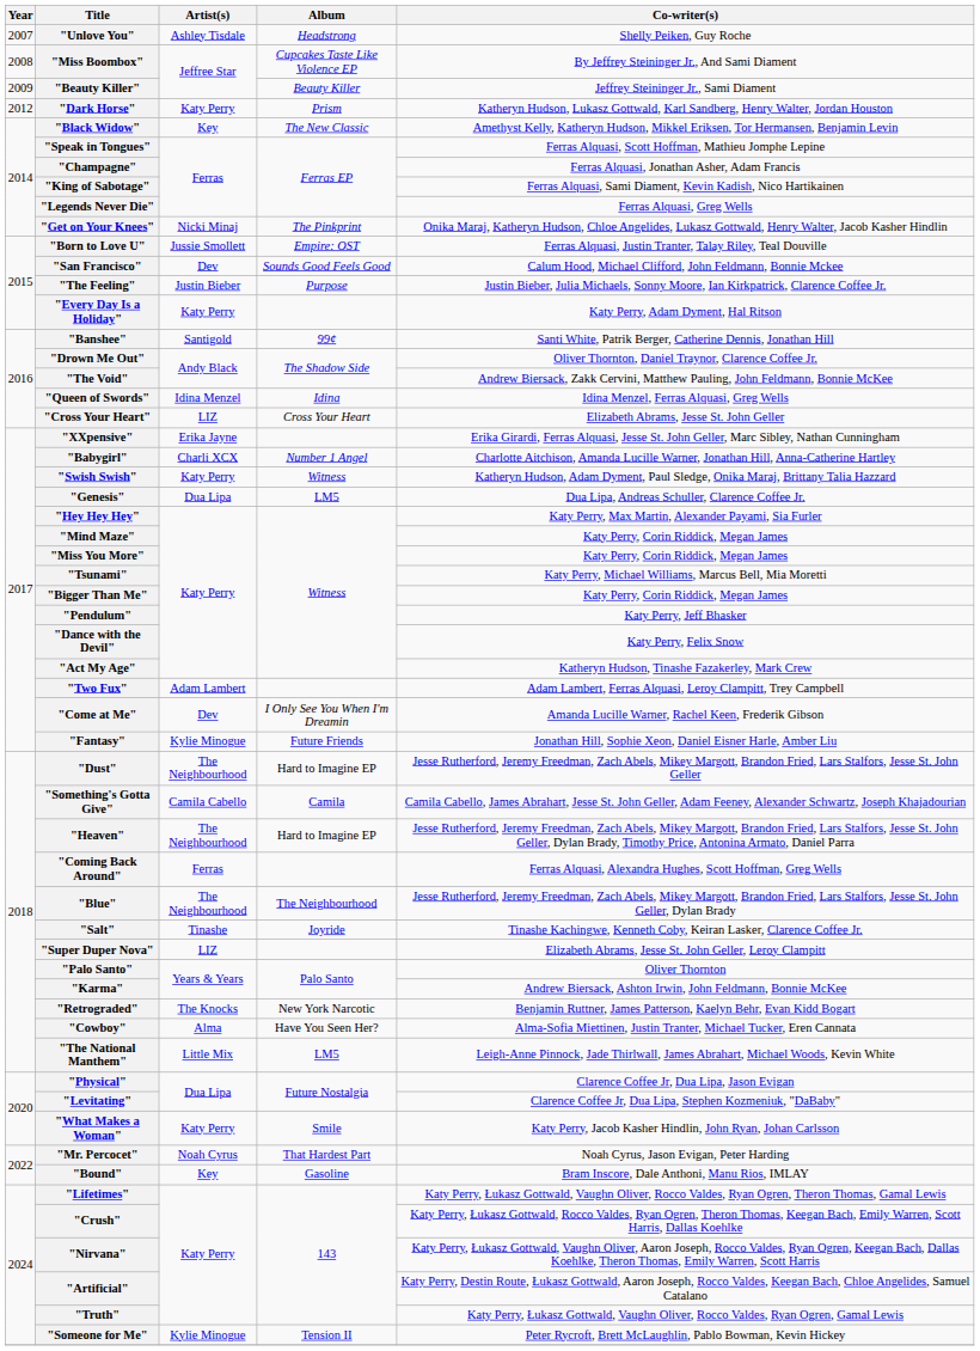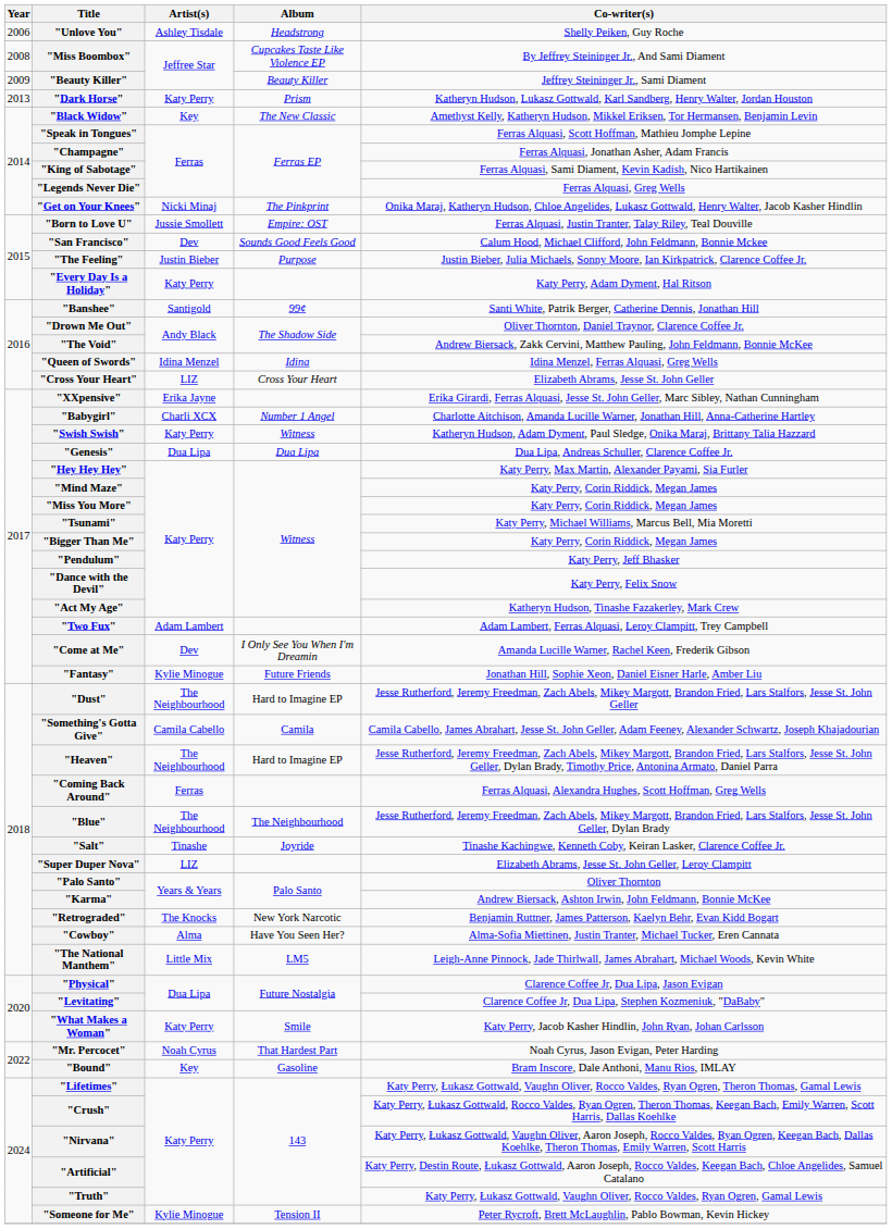"Unlove You" | Year: 2007 -> 2006
"Dark Horse" | Year: 2012 -> 2013
"Genesis" | Album: LM5 -> Dua Lipa
